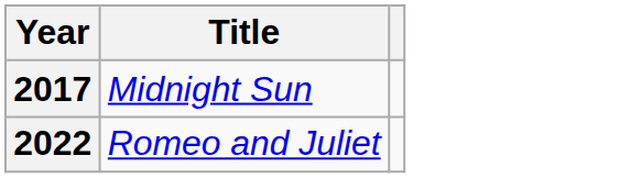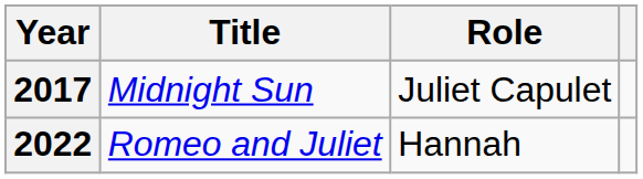+ column: Role | Juliet Capulet | Hannah
